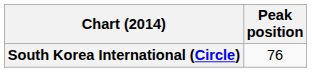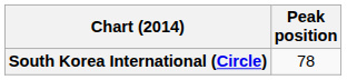South Korea International (Circle) | Peak position: 76 -> 78
